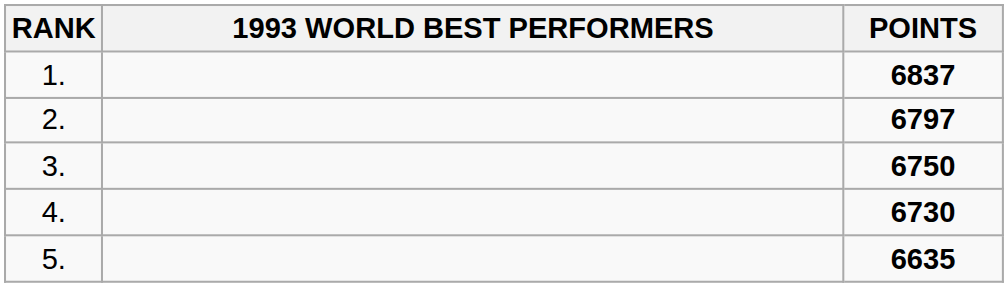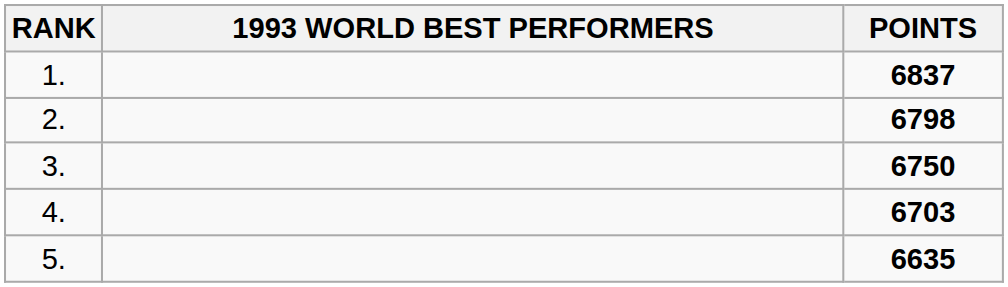2. | POINTS: 6797 -> 6798
4. | POINTS: 6730 -> 6703
